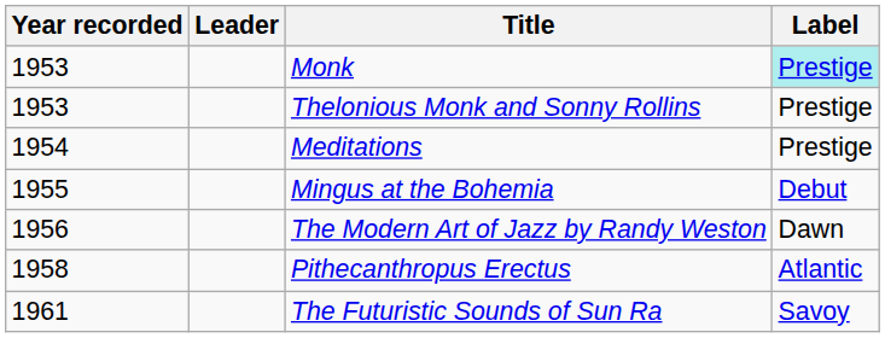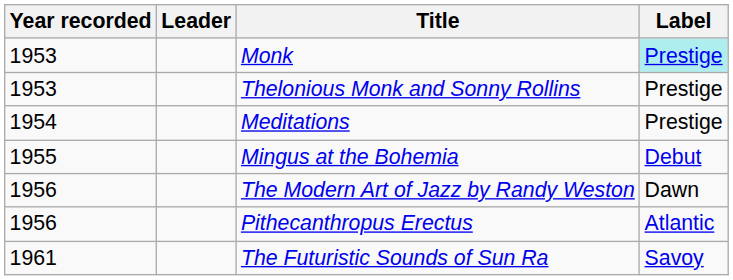Pithecanthropus Erectus | Year recorded: 1958 -> 1956
